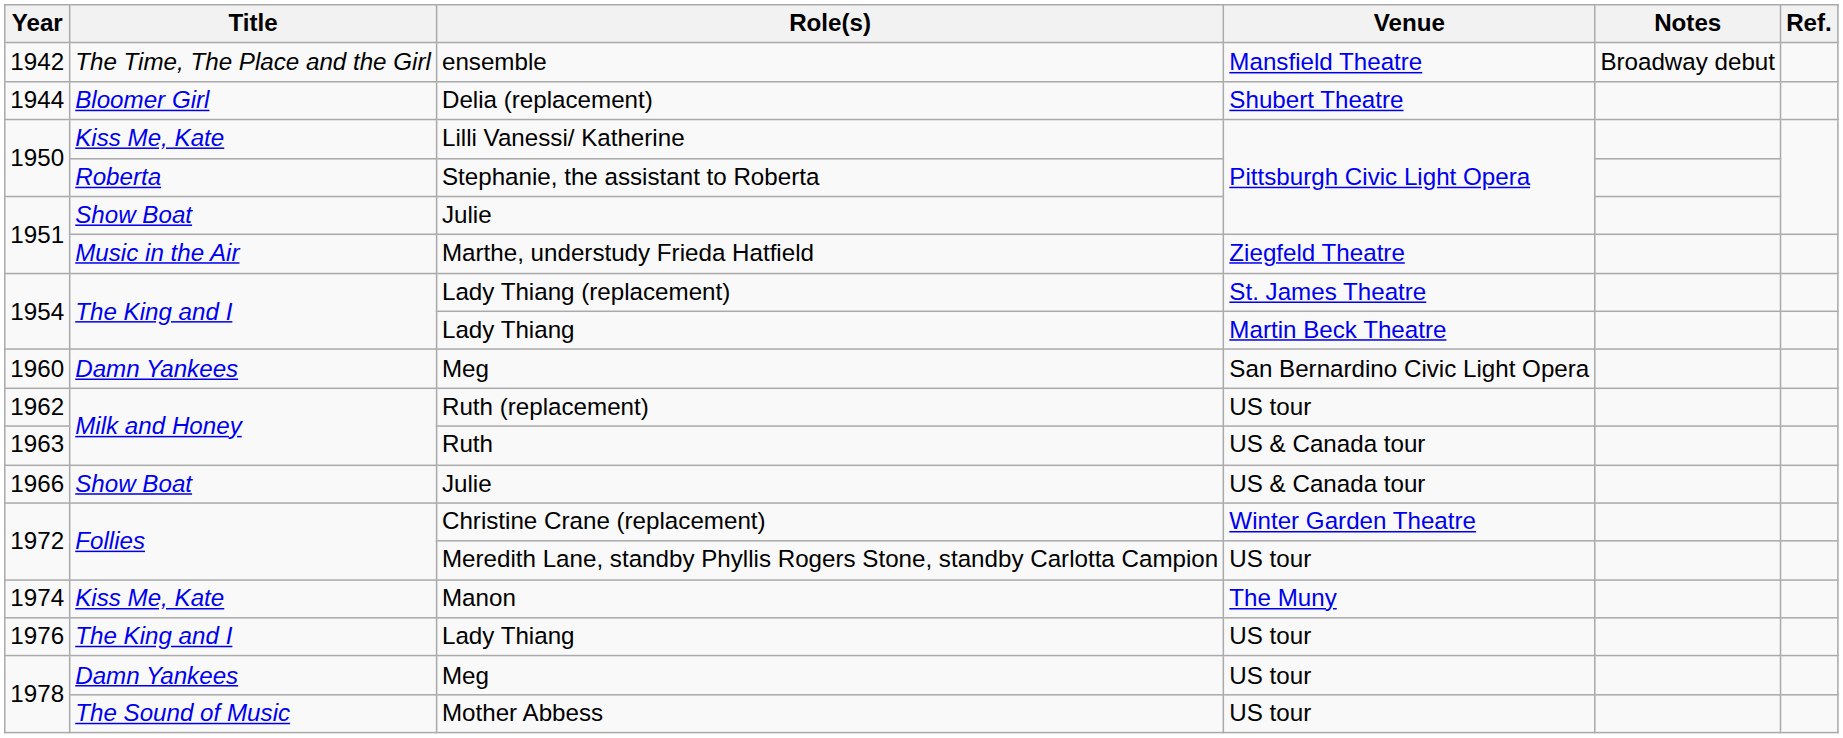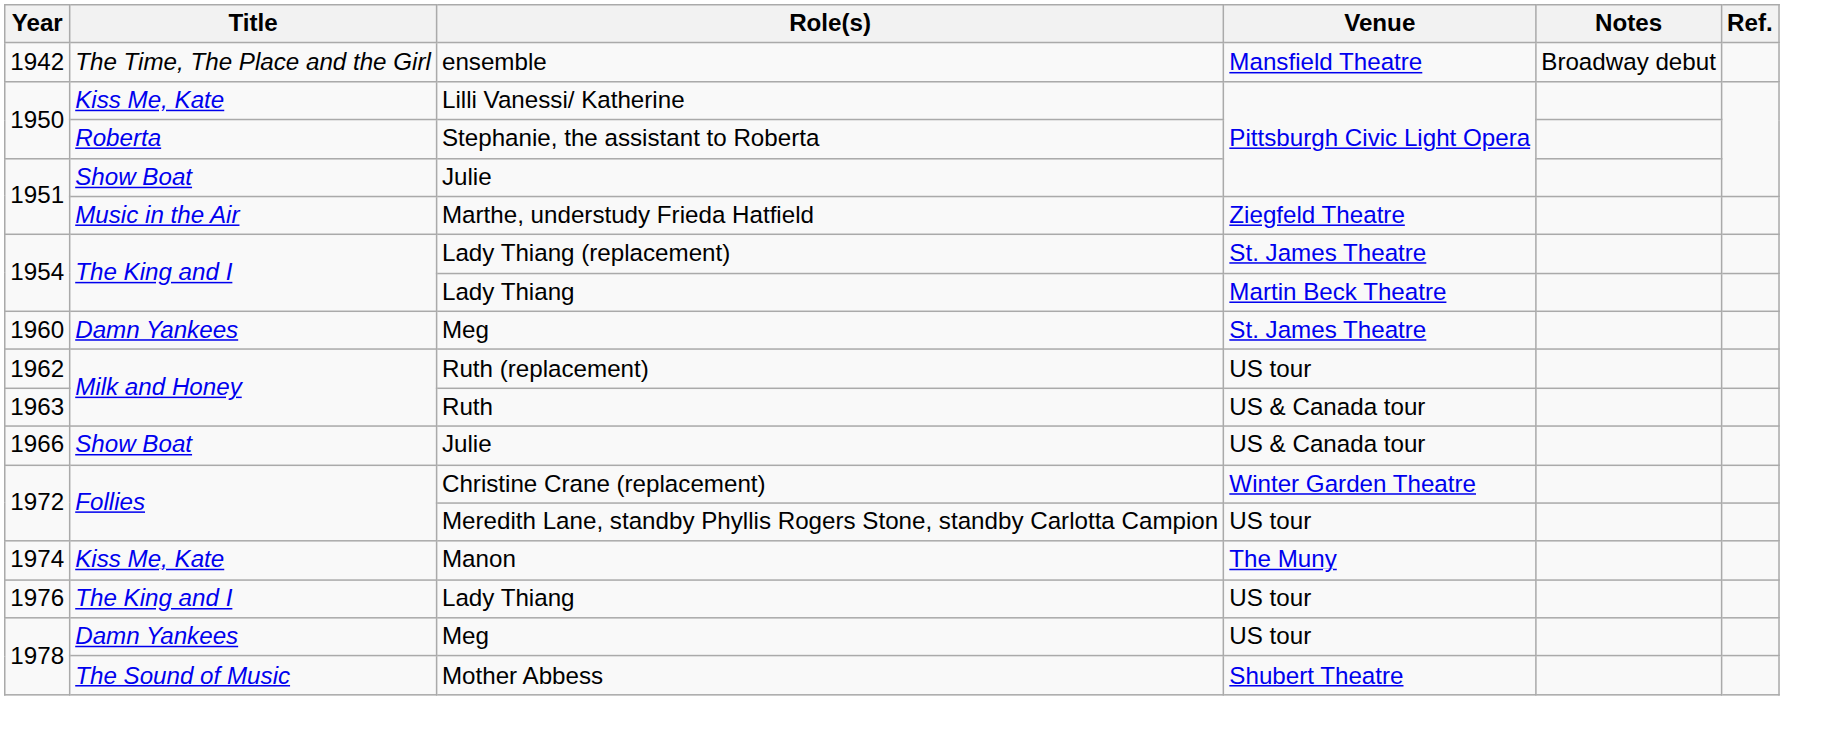- row: 1944 | Bloomer Girl | Delia (replacement) | Shubert Theatre
1960 / Meg | Venue: San Bernardino Civic Light Opera -> St. James Theatre
Mother Abbess | Venue: US tour -> Shubert Theatre
